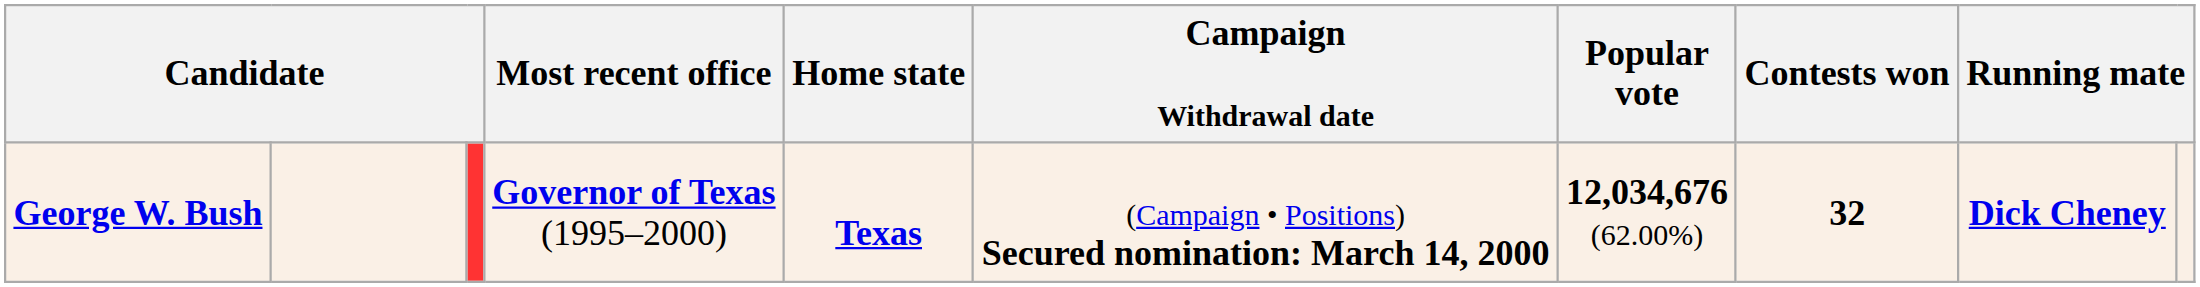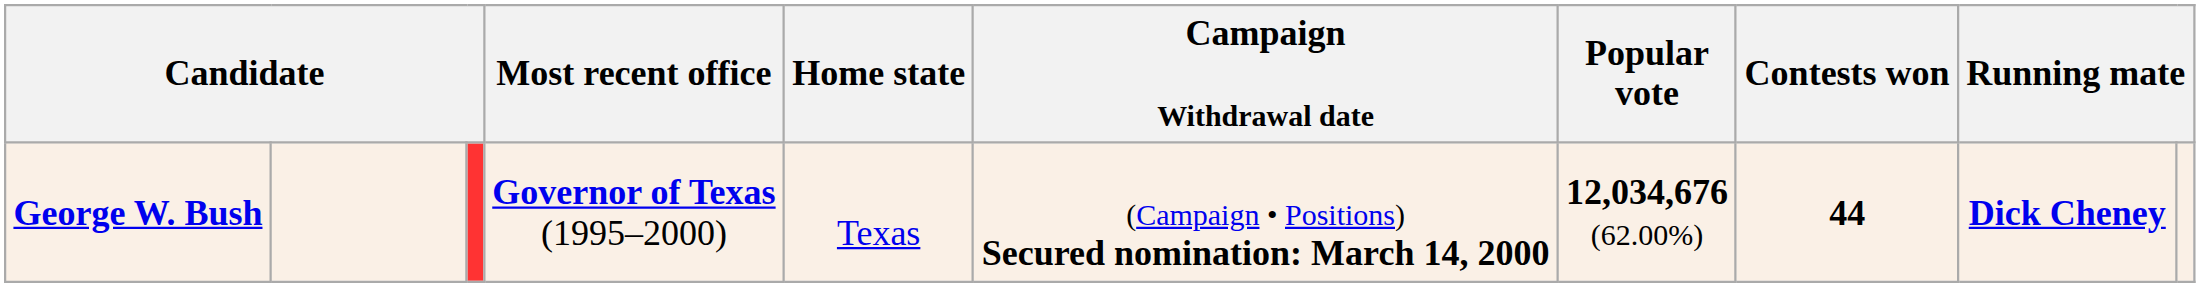George W. Bush | Home state: bold -> normal
George W. Bush | Contests won: 32 -> 44
